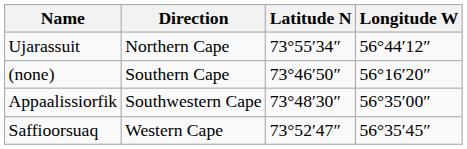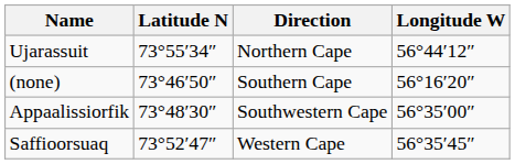columns swapped: Direction <-> Latitude N
